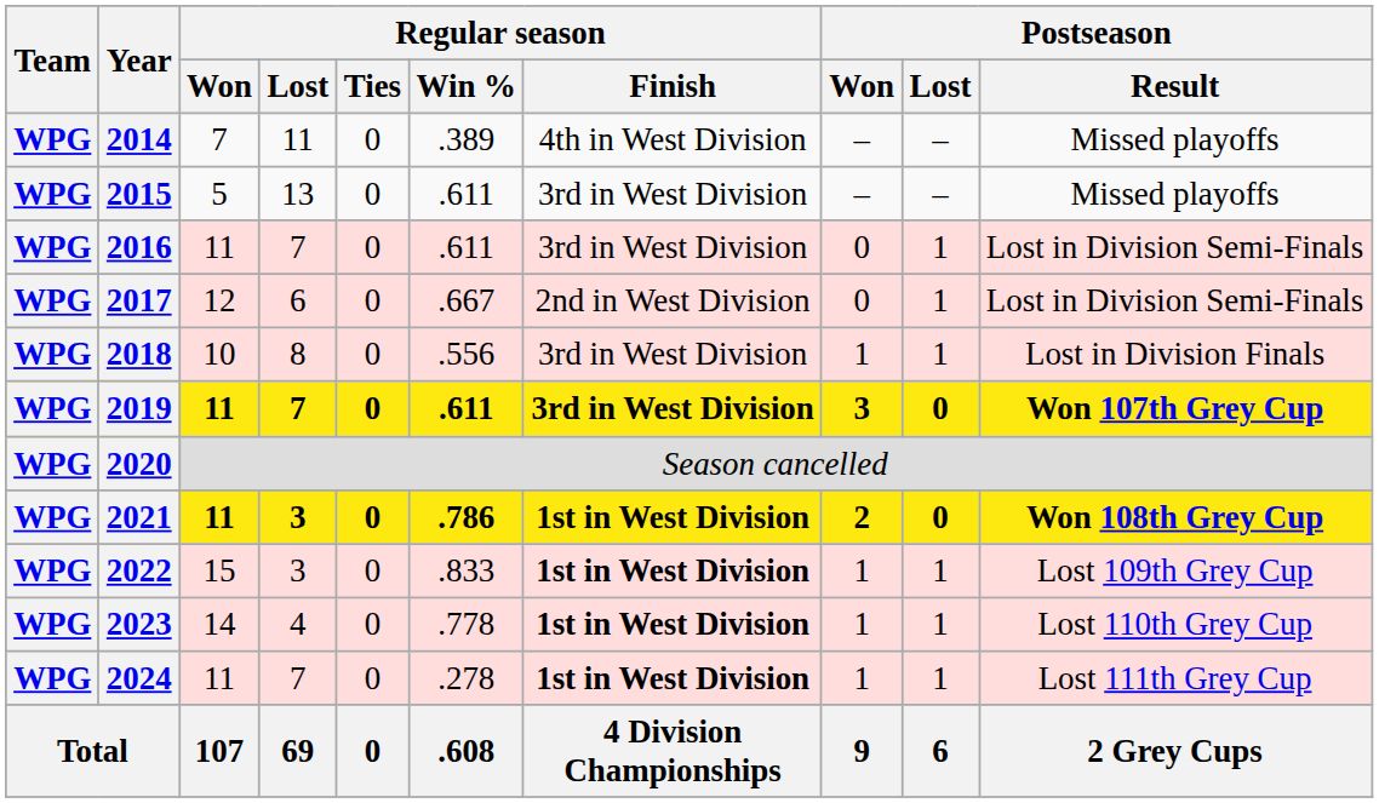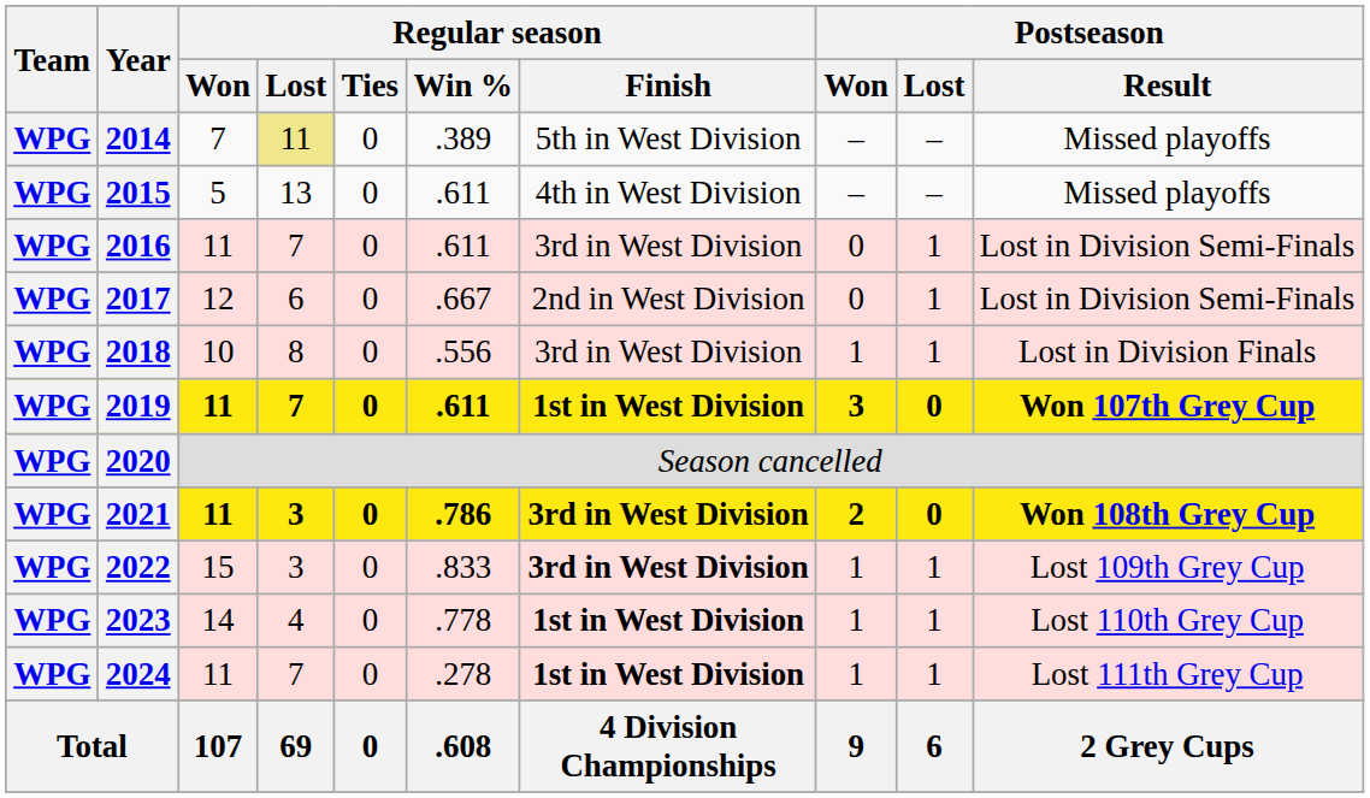2014 | Regular season / Lost: no background -> khaki background
2014 | Regular season / Finish: 4th in West Division -> 5th in West Division
2015 | Regular season / Finish: 3rd in West Division -> 4th in West Division
2019 | Regular season / Finish: 3rd in West Division -> 1st in West Division
2021 | Regular season / Finish: 1st in West Division -> 3rd in West Division
2022 | Regular season / Finish: 1st in West Division -> 3rd in West Division
